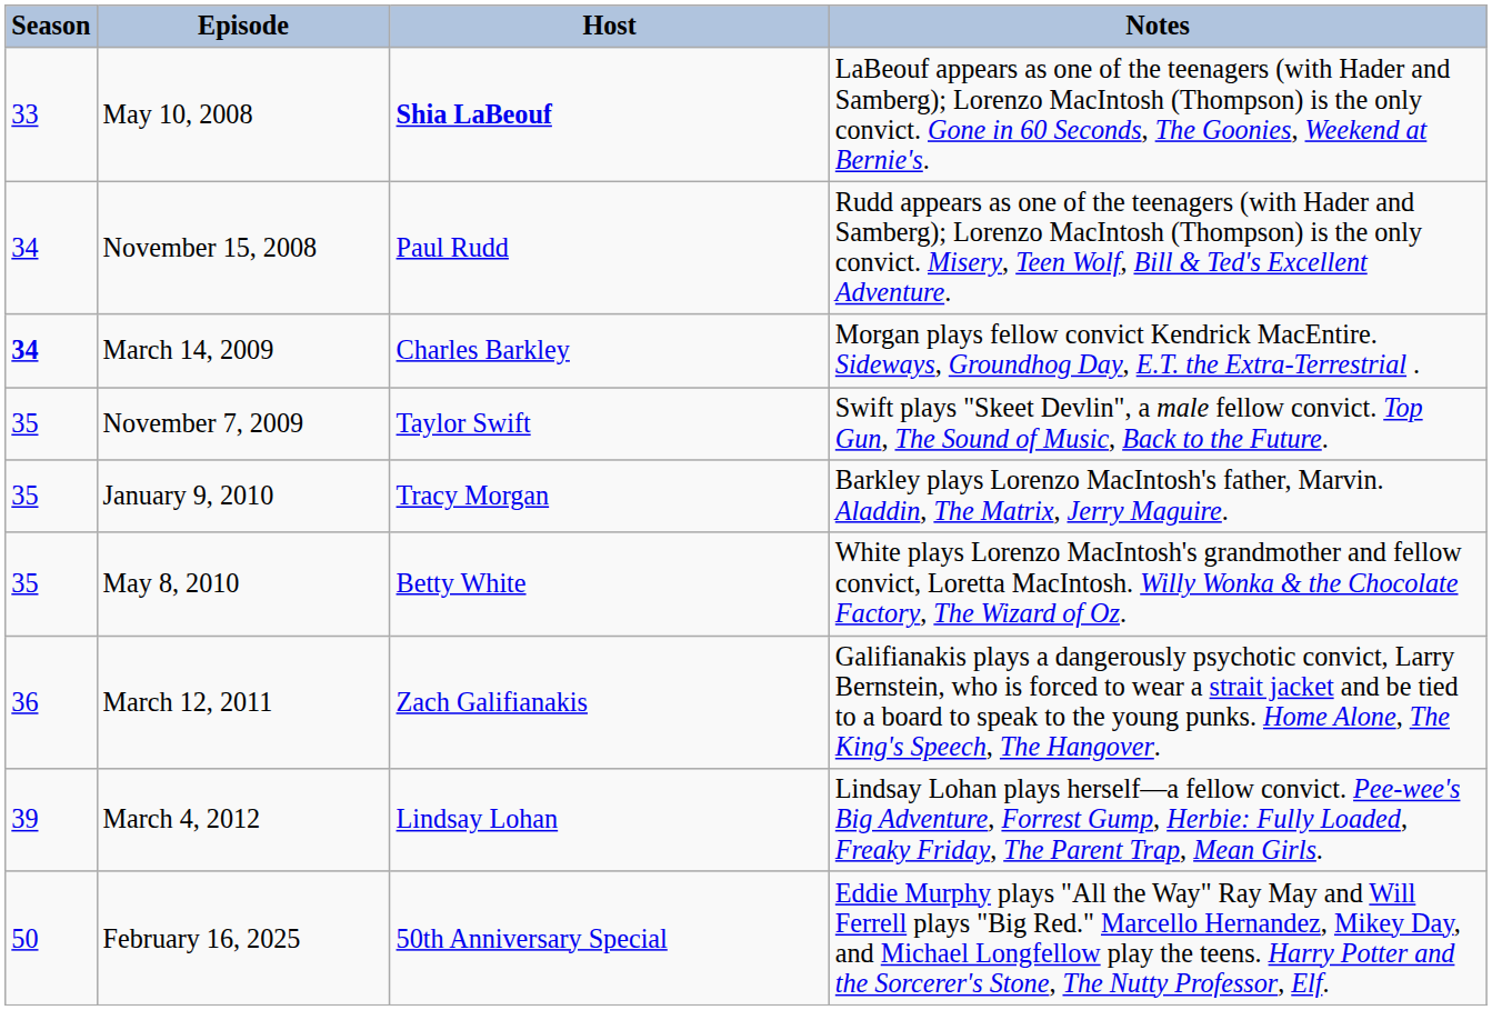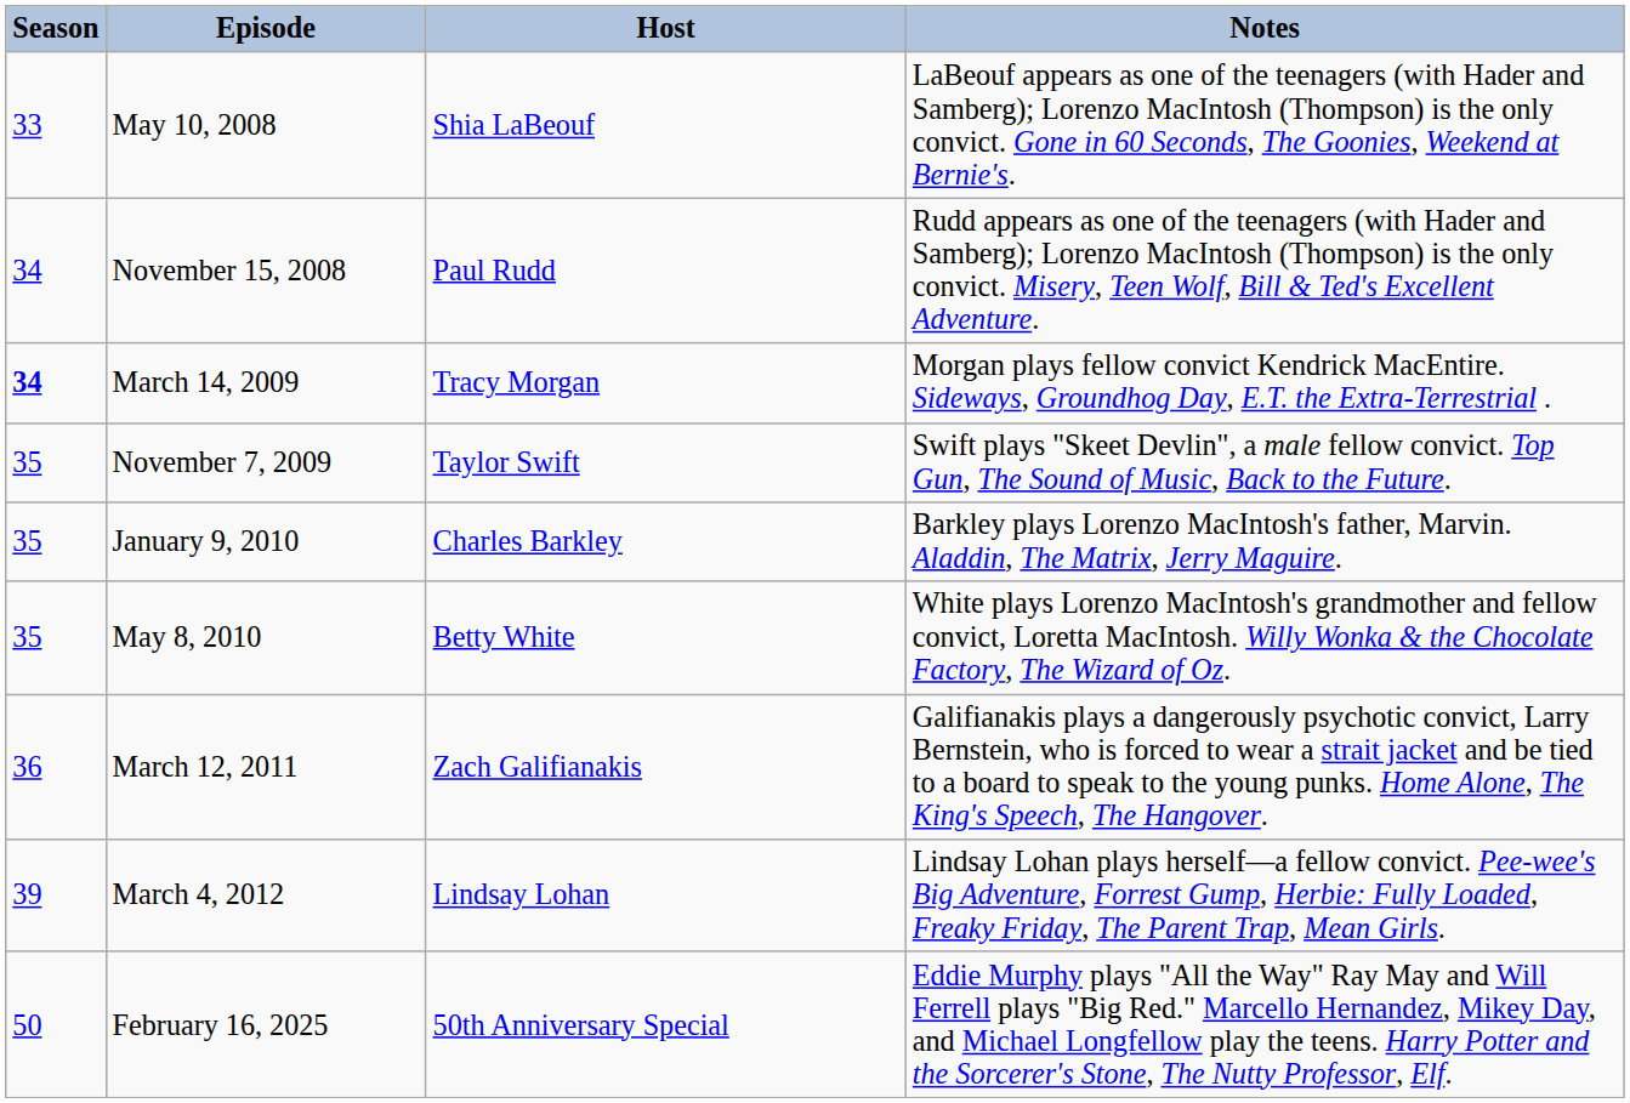May 10, 2008 | Host: bold -> normal
March 14, 2009 | Host: Charles Barkley -> Tracy Morgan
January 9, 2010 | Host: Tracy Morgan -> Charles Barkley
